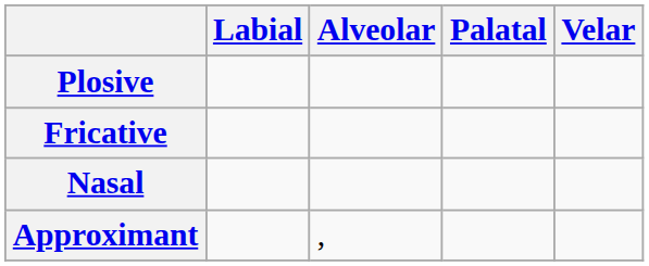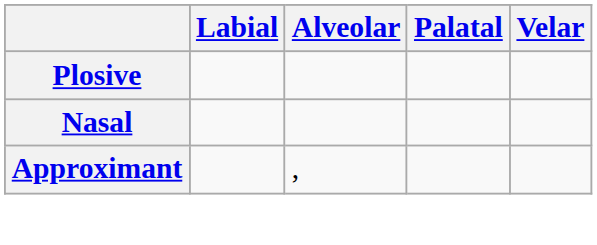- row: Fricative
